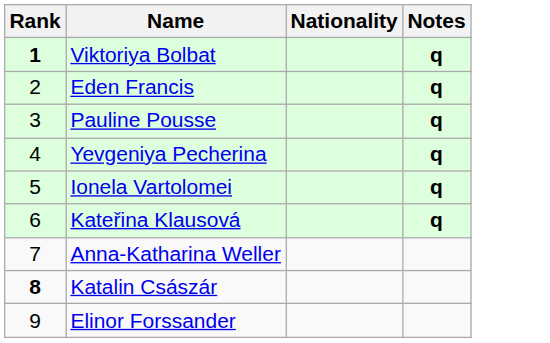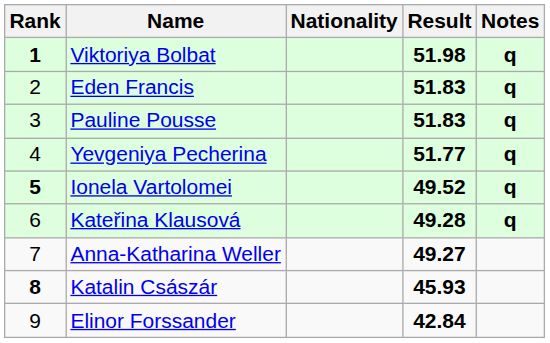+ column: Result | 51.98 | 51.83 | 51.83 | 51.77 | 49.52 | 49.28 | 49.27 | 45.93 | 42.84
Ionela Vartolomei | Rank: normal -> bold
